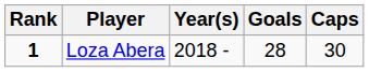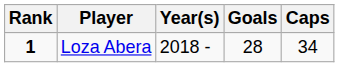Loza Abera | Caps: 30 -> 34
